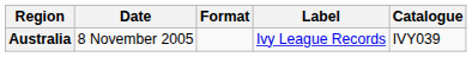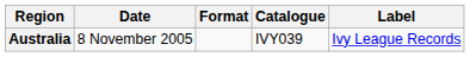columns swapped: Label <-> Catalogue
